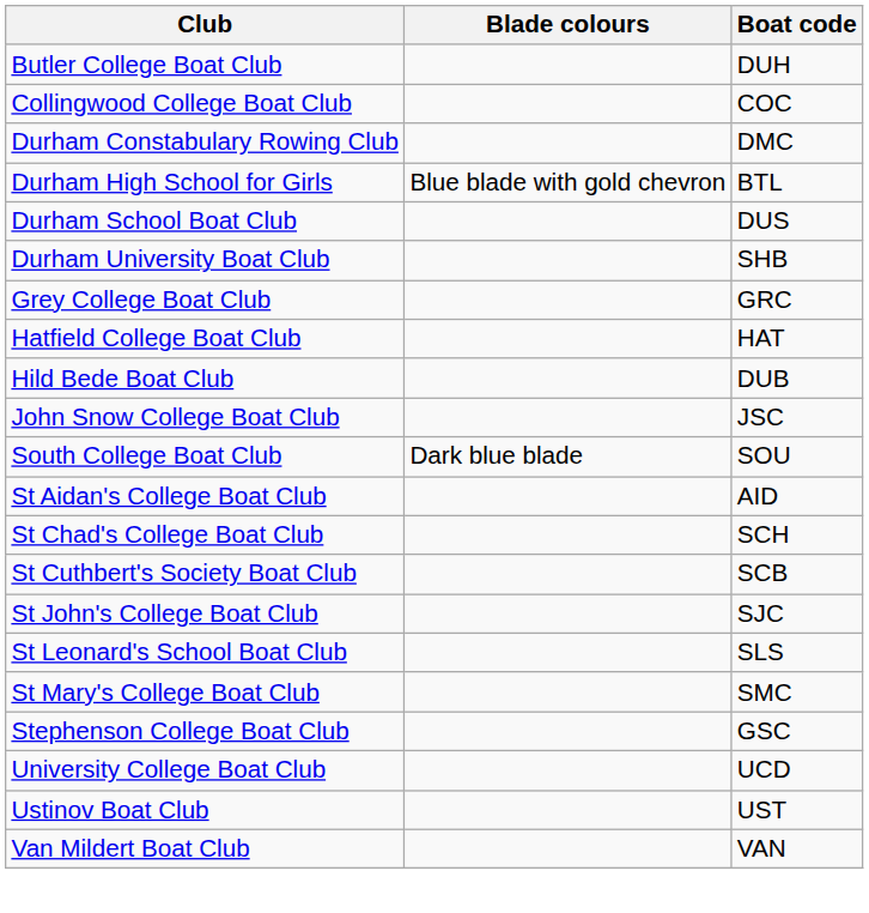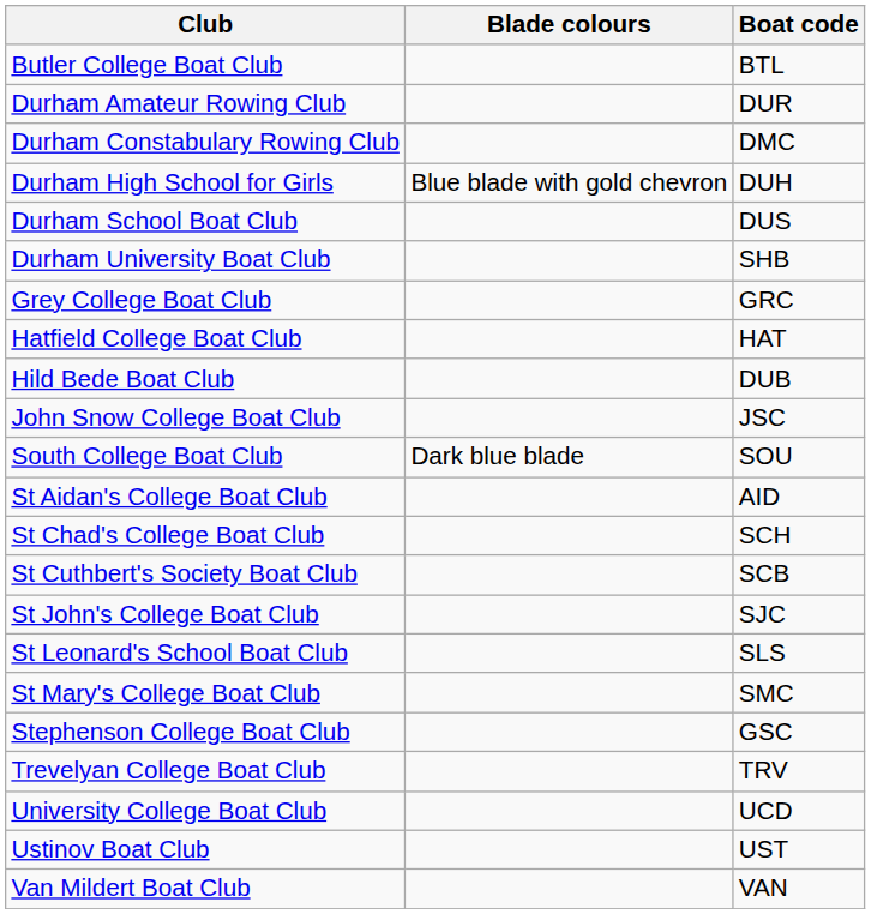Butler College Boat Club | Boat code: DUH -> BTL
- row: Collingwood College Boat Club | COC
+ row: Durham Amateur Rowing Club | DUR
Durham High School for Girls | Boat code: BTL -> DUH
+ row: Trevelyan College Boat Club | TRV
